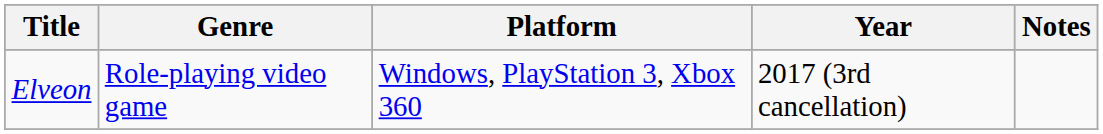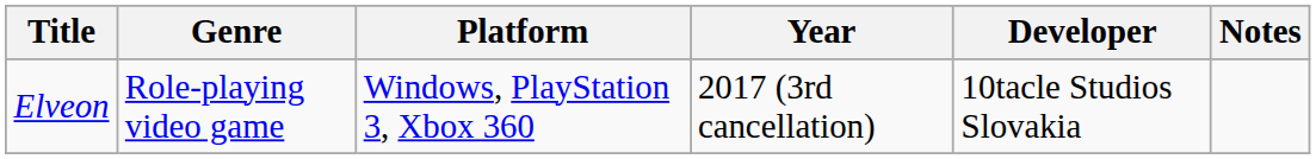+ column: Developer | 10tacle Studios Slovakia
